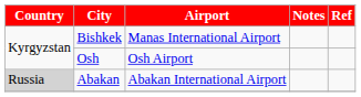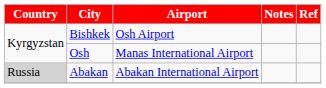Bishkek | Airport: Manas International Airport -> Osh Airport
Osh | Airport: Osh Airport -> Manas International Airport
